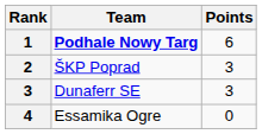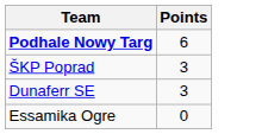- column: Rank | 1 | 2 | 3 | 4
